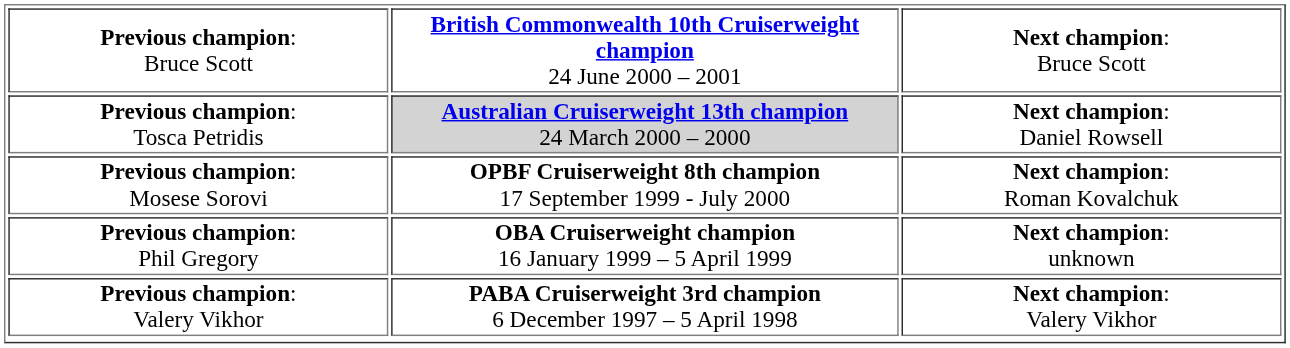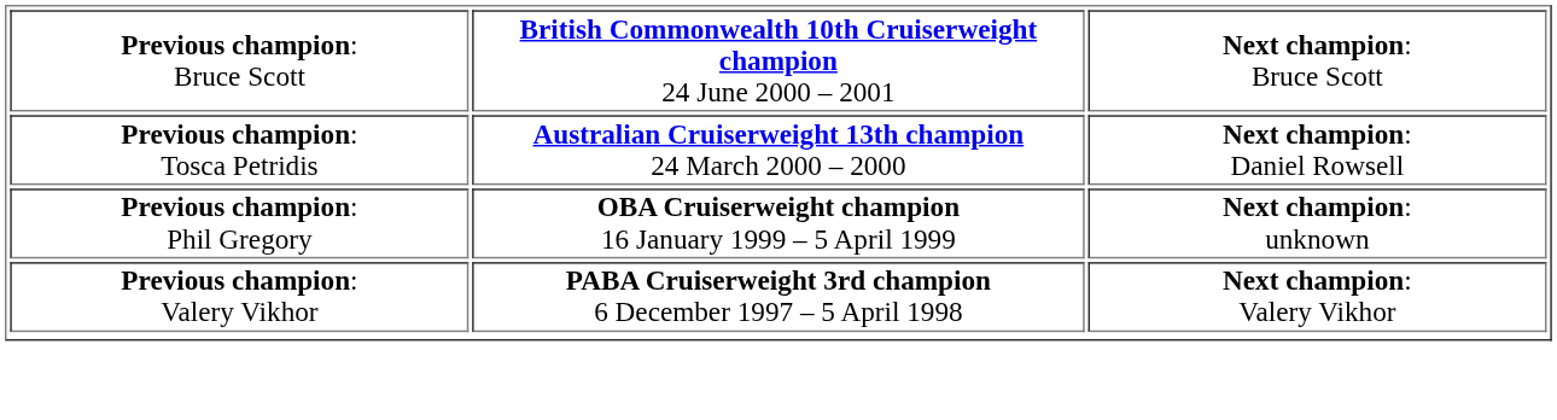Previous champion: Tosca Petridis | column 2: lightgrey background -> no background
- row: Previous champion: Mosese Sorovi | OPBF Cruiserweight 8th champion 17 September 1999 - July 2000 | Next champion: Roman Kovalchuk
